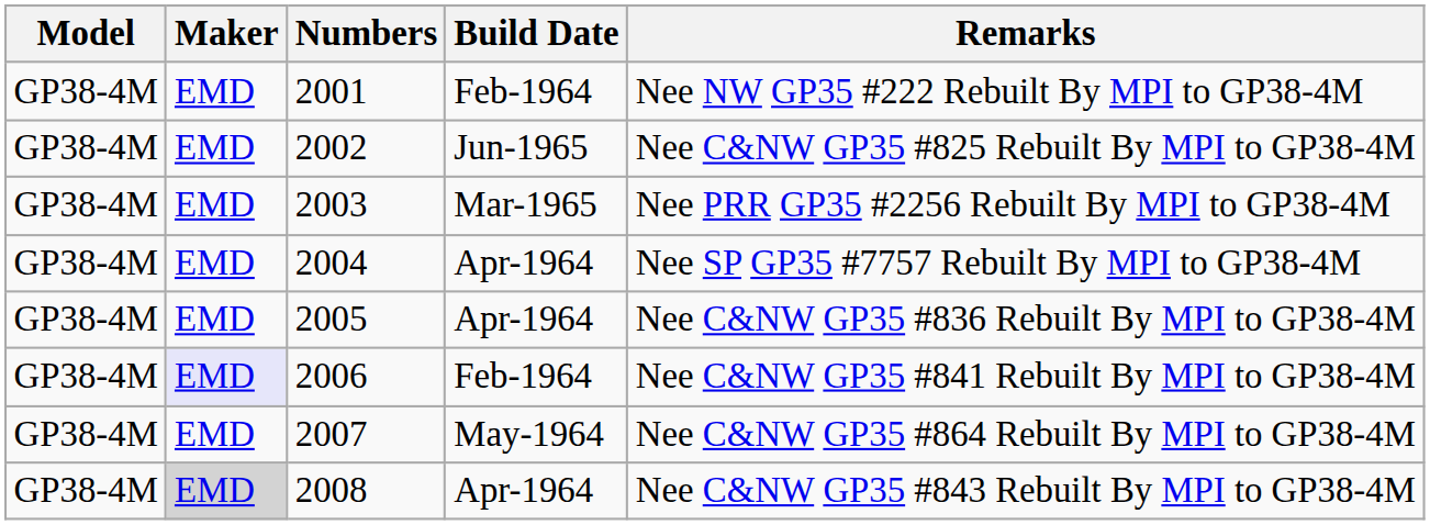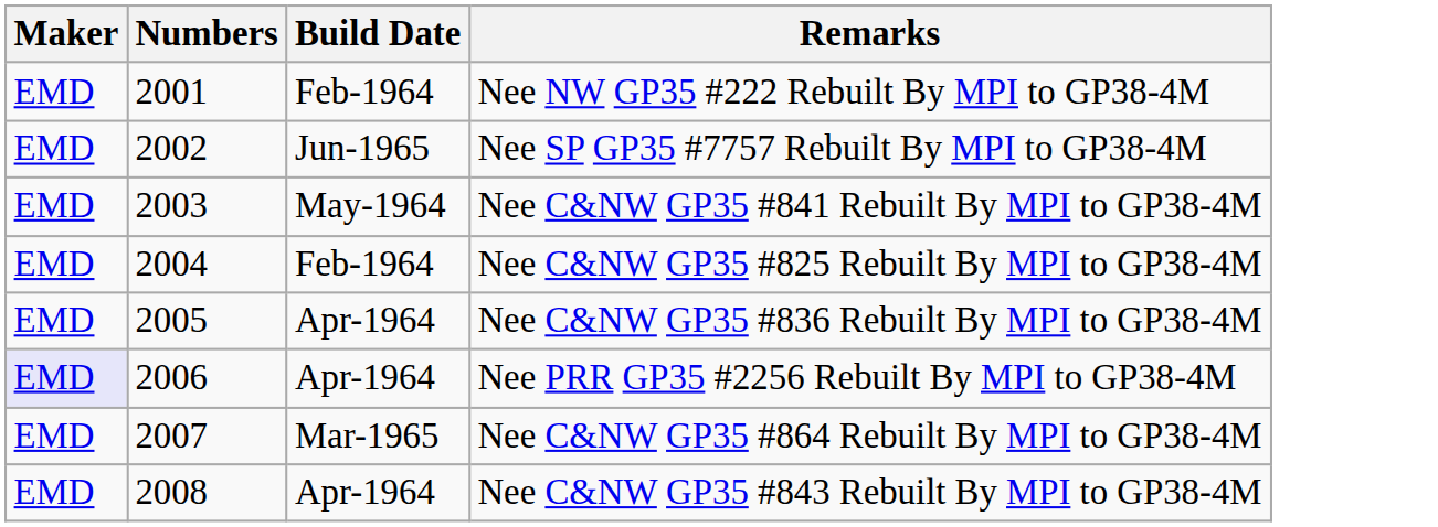- column: Model | GP38-4M | GP38-4M | GP38-4M | GP38-4M | GP38-4M | GP38-4M | GP38-4M | GP38-4M
2002 | Remarks: Nee C&NW GP35 #825 Rebuilt By MPI to GP38-4M -> Nee SP GP35 #7757 Rebuilt By MPI to GP38-4M
2003 | Build Date: Mar-1965 -> May-1964
2003 | Remarks: Nee PRR GP35 #2256 Rebuilt By MPI to GP38-4M -> Nee C&NW GP35 #841 Rebuilt By MPI to GP38-4M
2004 | Build Date: Apr-1964 -> Feb-1964
2004 | Remarks: Nee SP GP35 #7757 Rebuilt By MPI to GP38-4M -> Nee C&NW GP35 #825 Rebuilt By MPI to GP38-4M
2006 | Build Date: Feb-1964 -> Apr-1964
2006 | Remarks: Nee C&NW GP35 #841 Rebuilt By MPI to GP38-4M -> Nee PRR GP35 #2256 Rebuilt By MPI to GP38-4M
2007 | Build Date: May-1964 -> Mar-1965
2008 | Maker: lightgrey background -> no background
